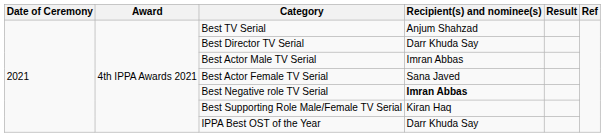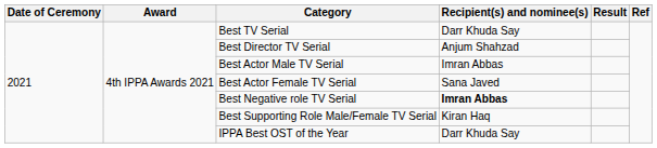Best TV Serial | Recipient(s) and nominee(s): Anjum Shahzad -> Darr Khuda Say
Best Director TV Serial | Recipient(s) and nominee(s): Darr Khuda Say -> Anjum Shahzad
